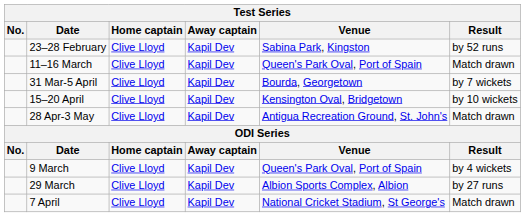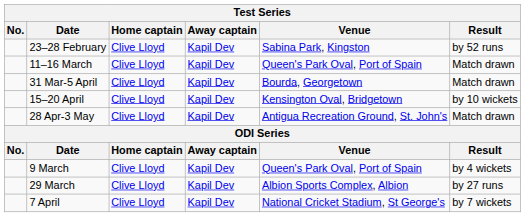31 Mar-5 April | Result: by 7 wickets -> Match drawn
7 April | Result: Match drawn -> by 7 wickets
